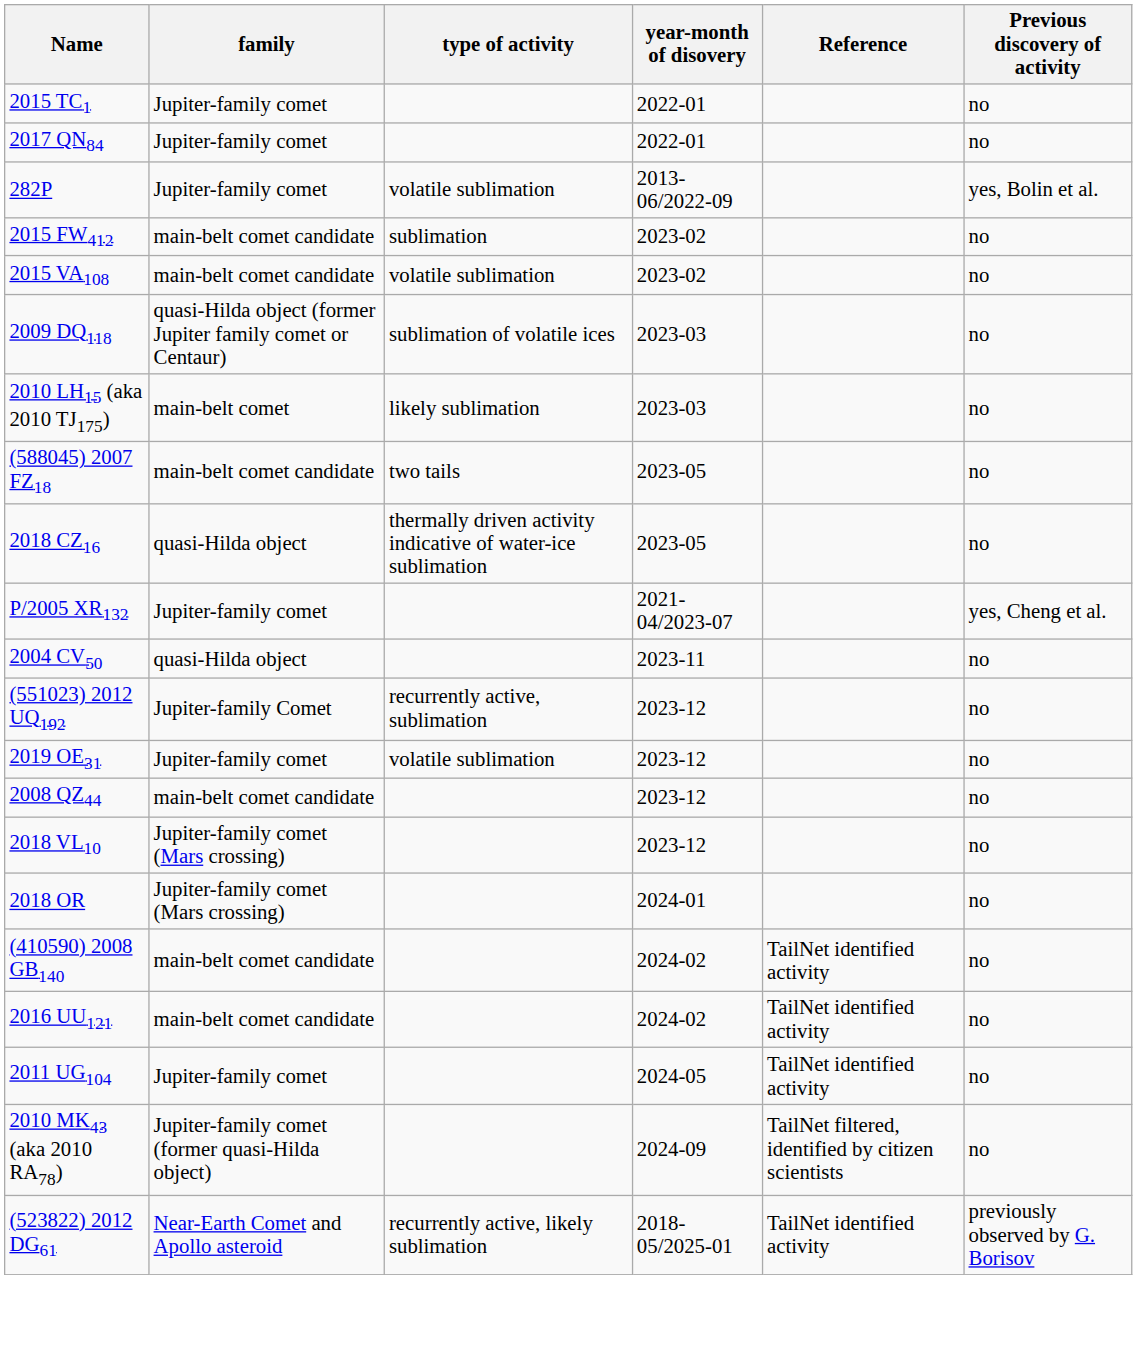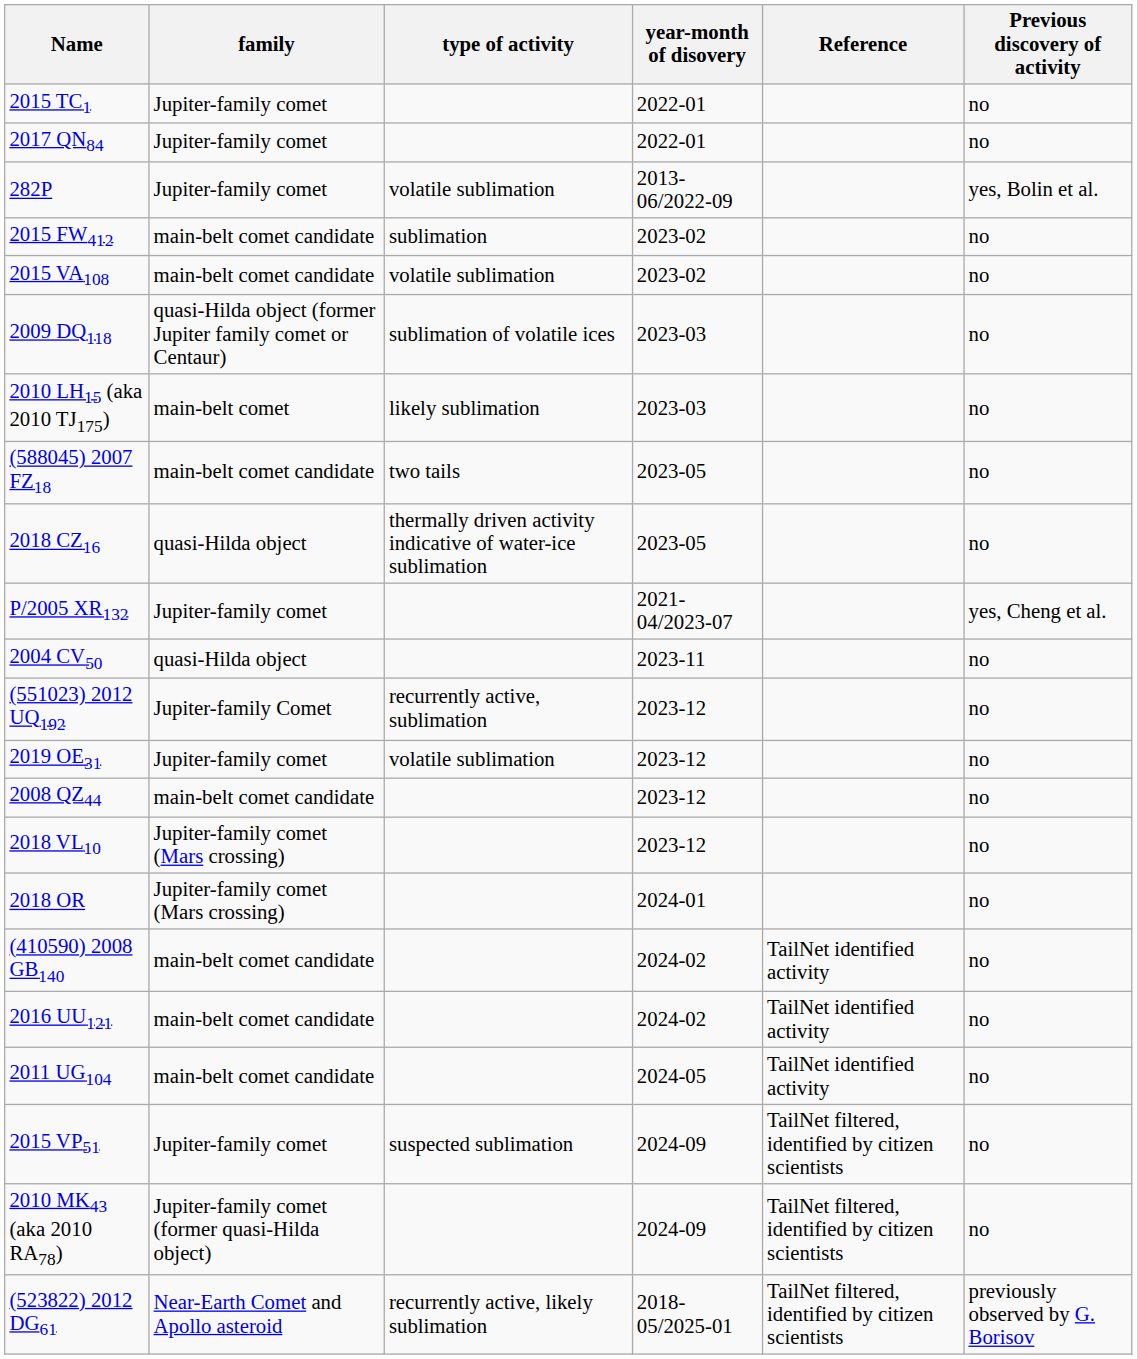2011 UG104 | family: Jupiter-family comet -> main-belt comet candidate
+ row: 2015 VP51 | Jupiter-family comet | suspected sublimation | 2024-09 | TailNet filtered, identified by citizen scientists | no
(523822) 2012 DG61 | Reference: TailNet identified activity -> TailNet filtered, identified by citizen scientists
